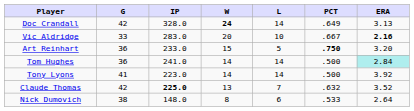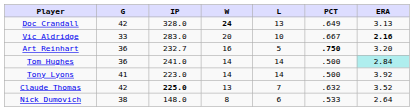Doc Crandall | L: 14 -> 13
Art Reinhart | IP: 233.0 -> 232.7
Art Reinhart | W: 15 -> 16
